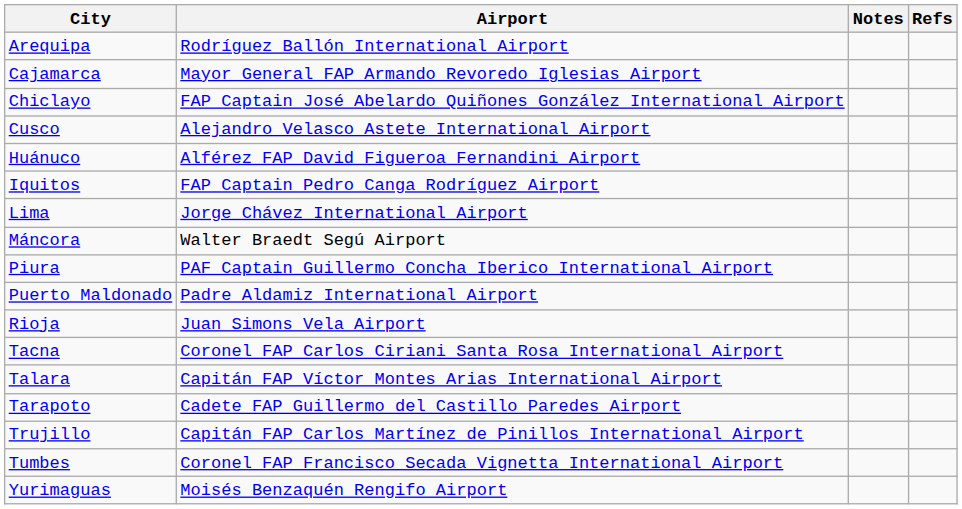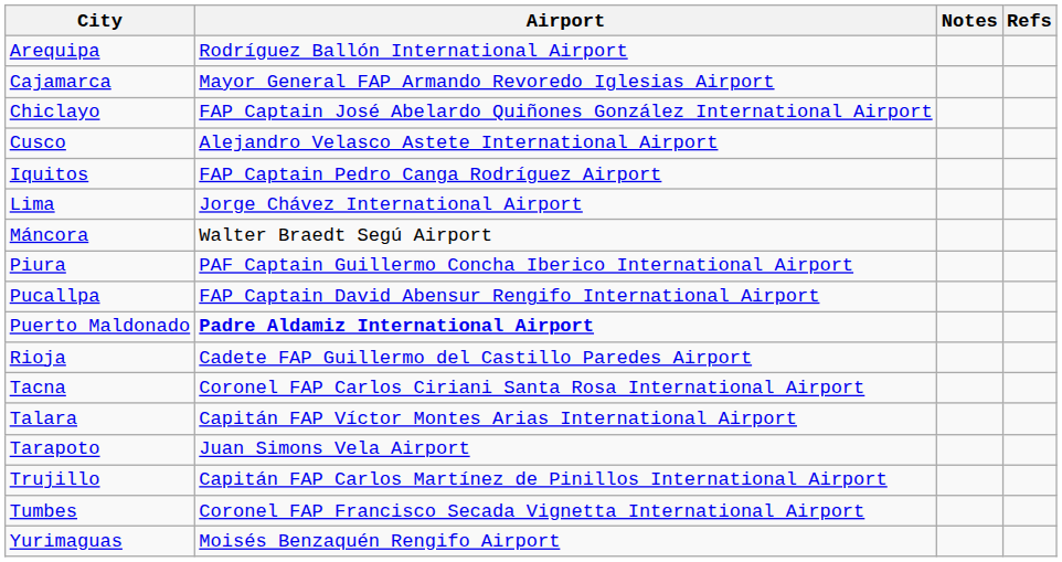- row: Huánuco | Alférez FAP David Figueroa Fernandini Airport
+ row: Pucallpa | FAP Captain David Abensur Rengifo International Airport
Puerto Maldonado | Airport: normal -> bold
Rioja | Airport: Juan Simons Vela Airport -> Cadete FAP Guillermo del Castillo Paredes Airport
Tarapoto | Airport: Cadete FAP Guillermo del Castillo Paredes Airport -> Juan Simons Vela Airport
